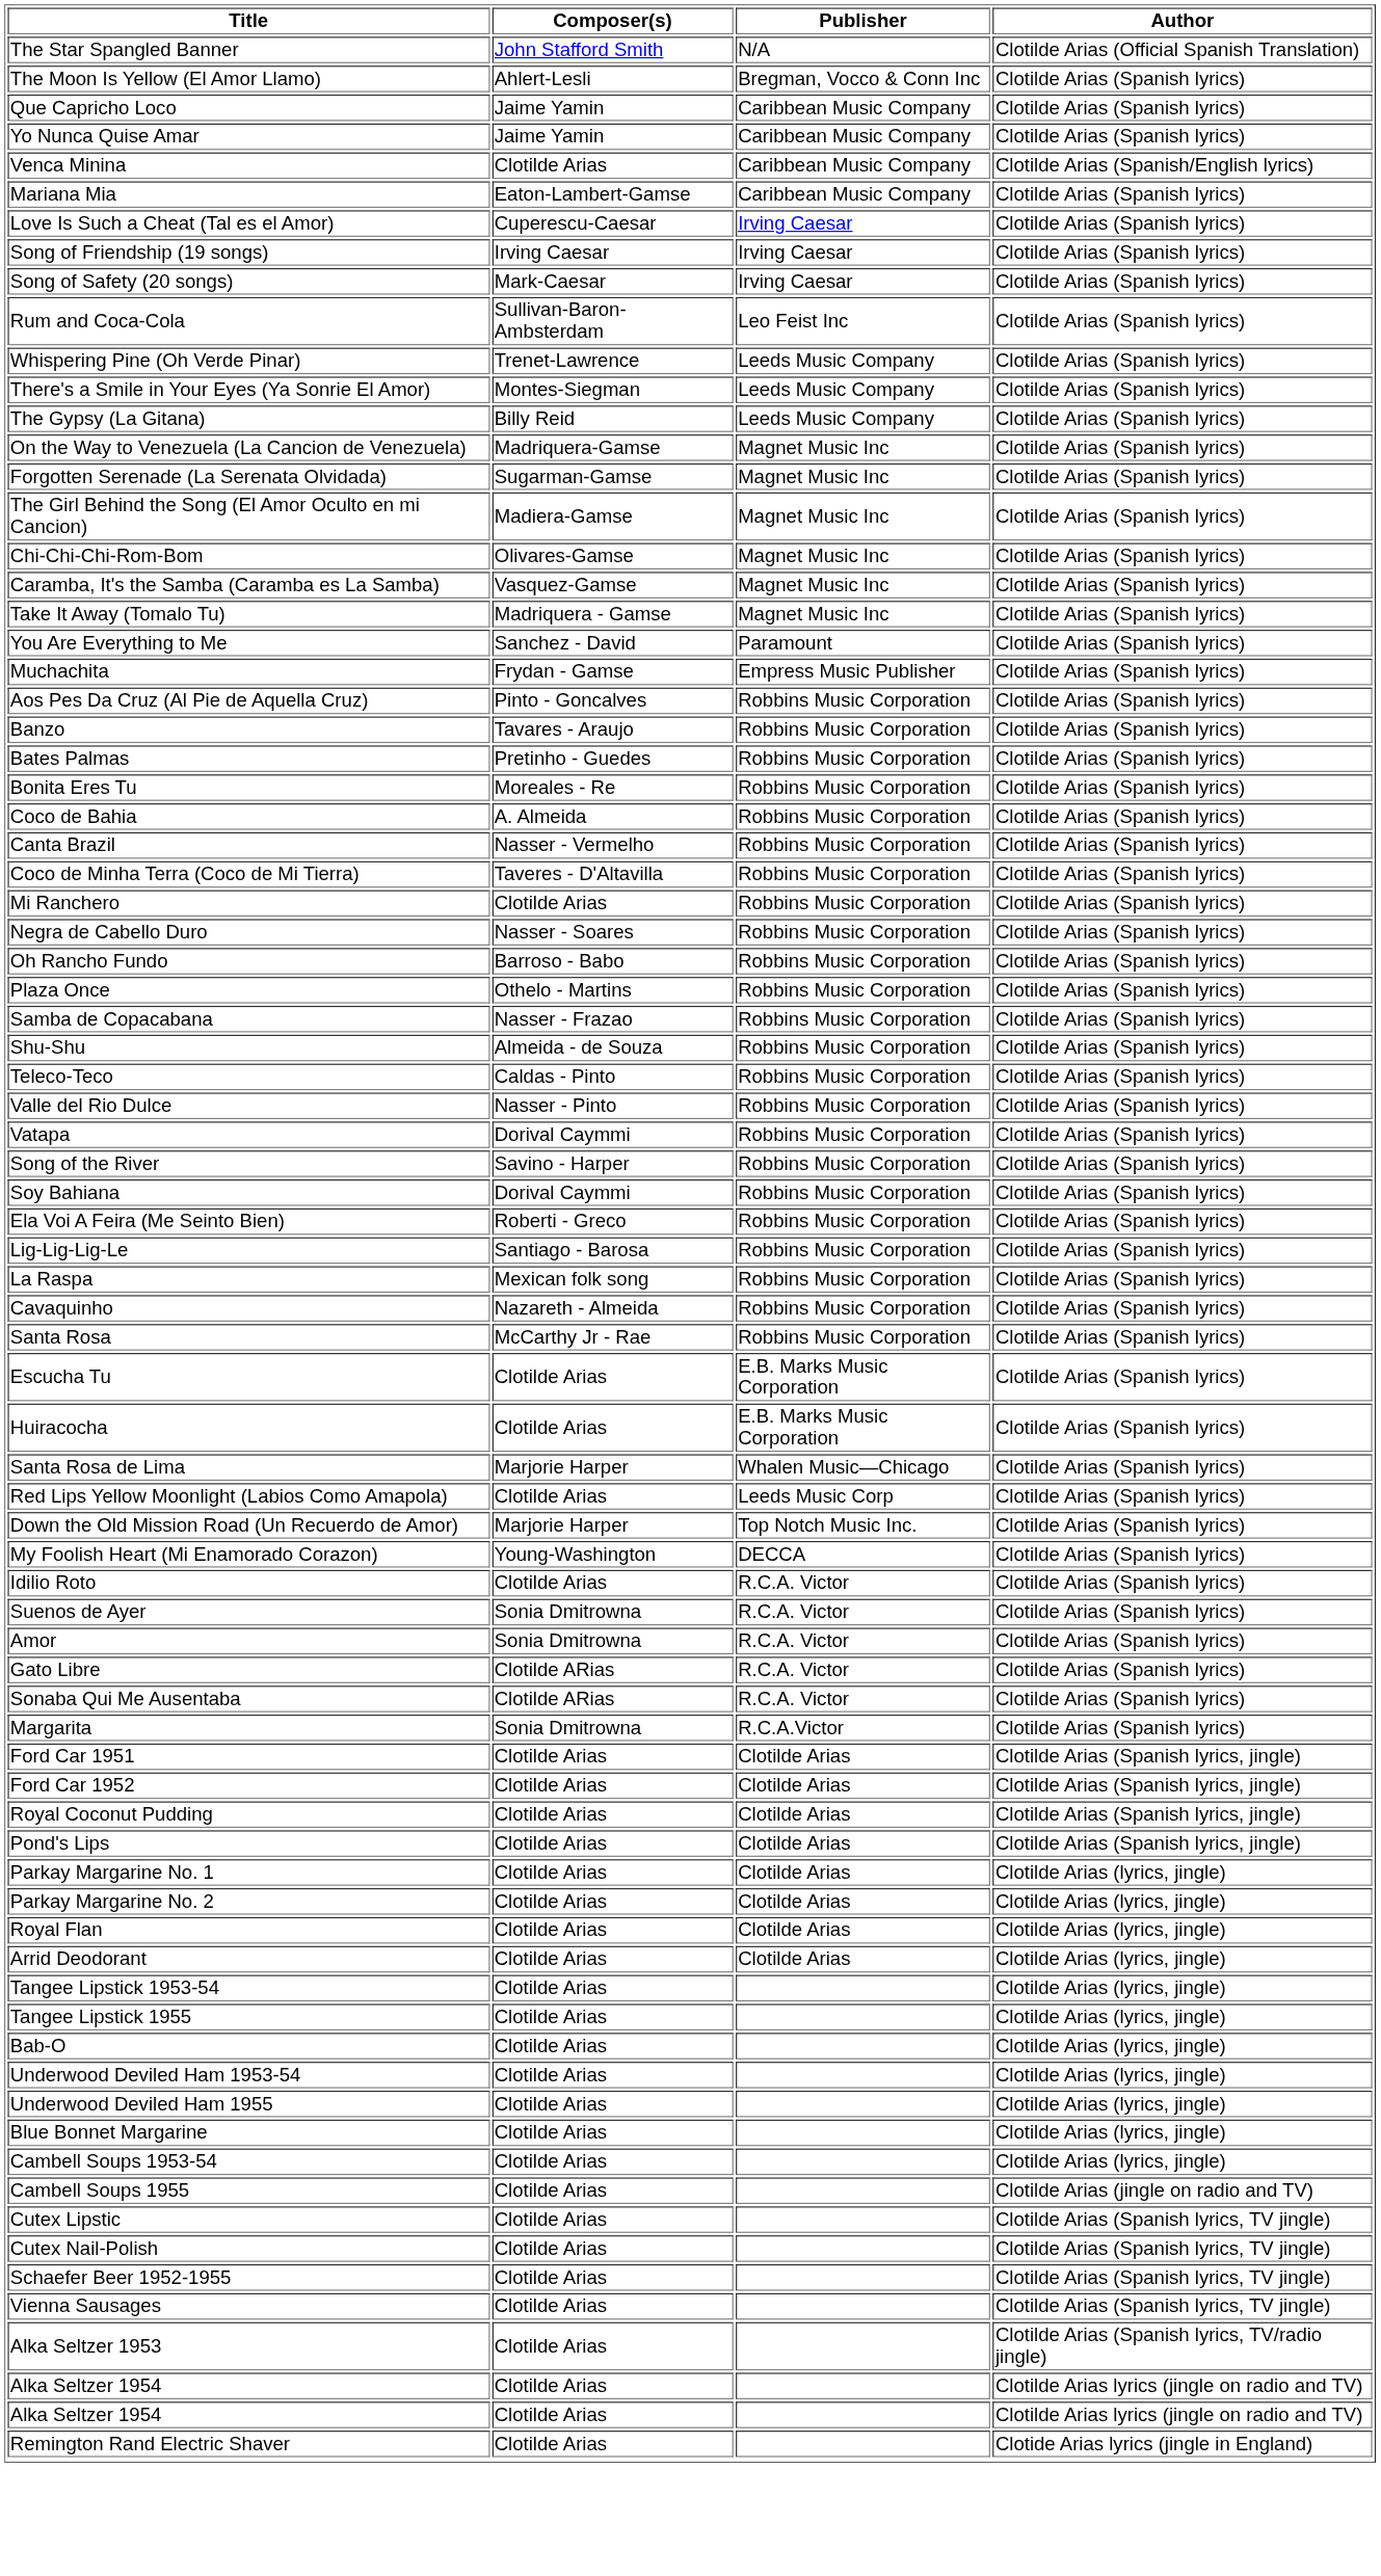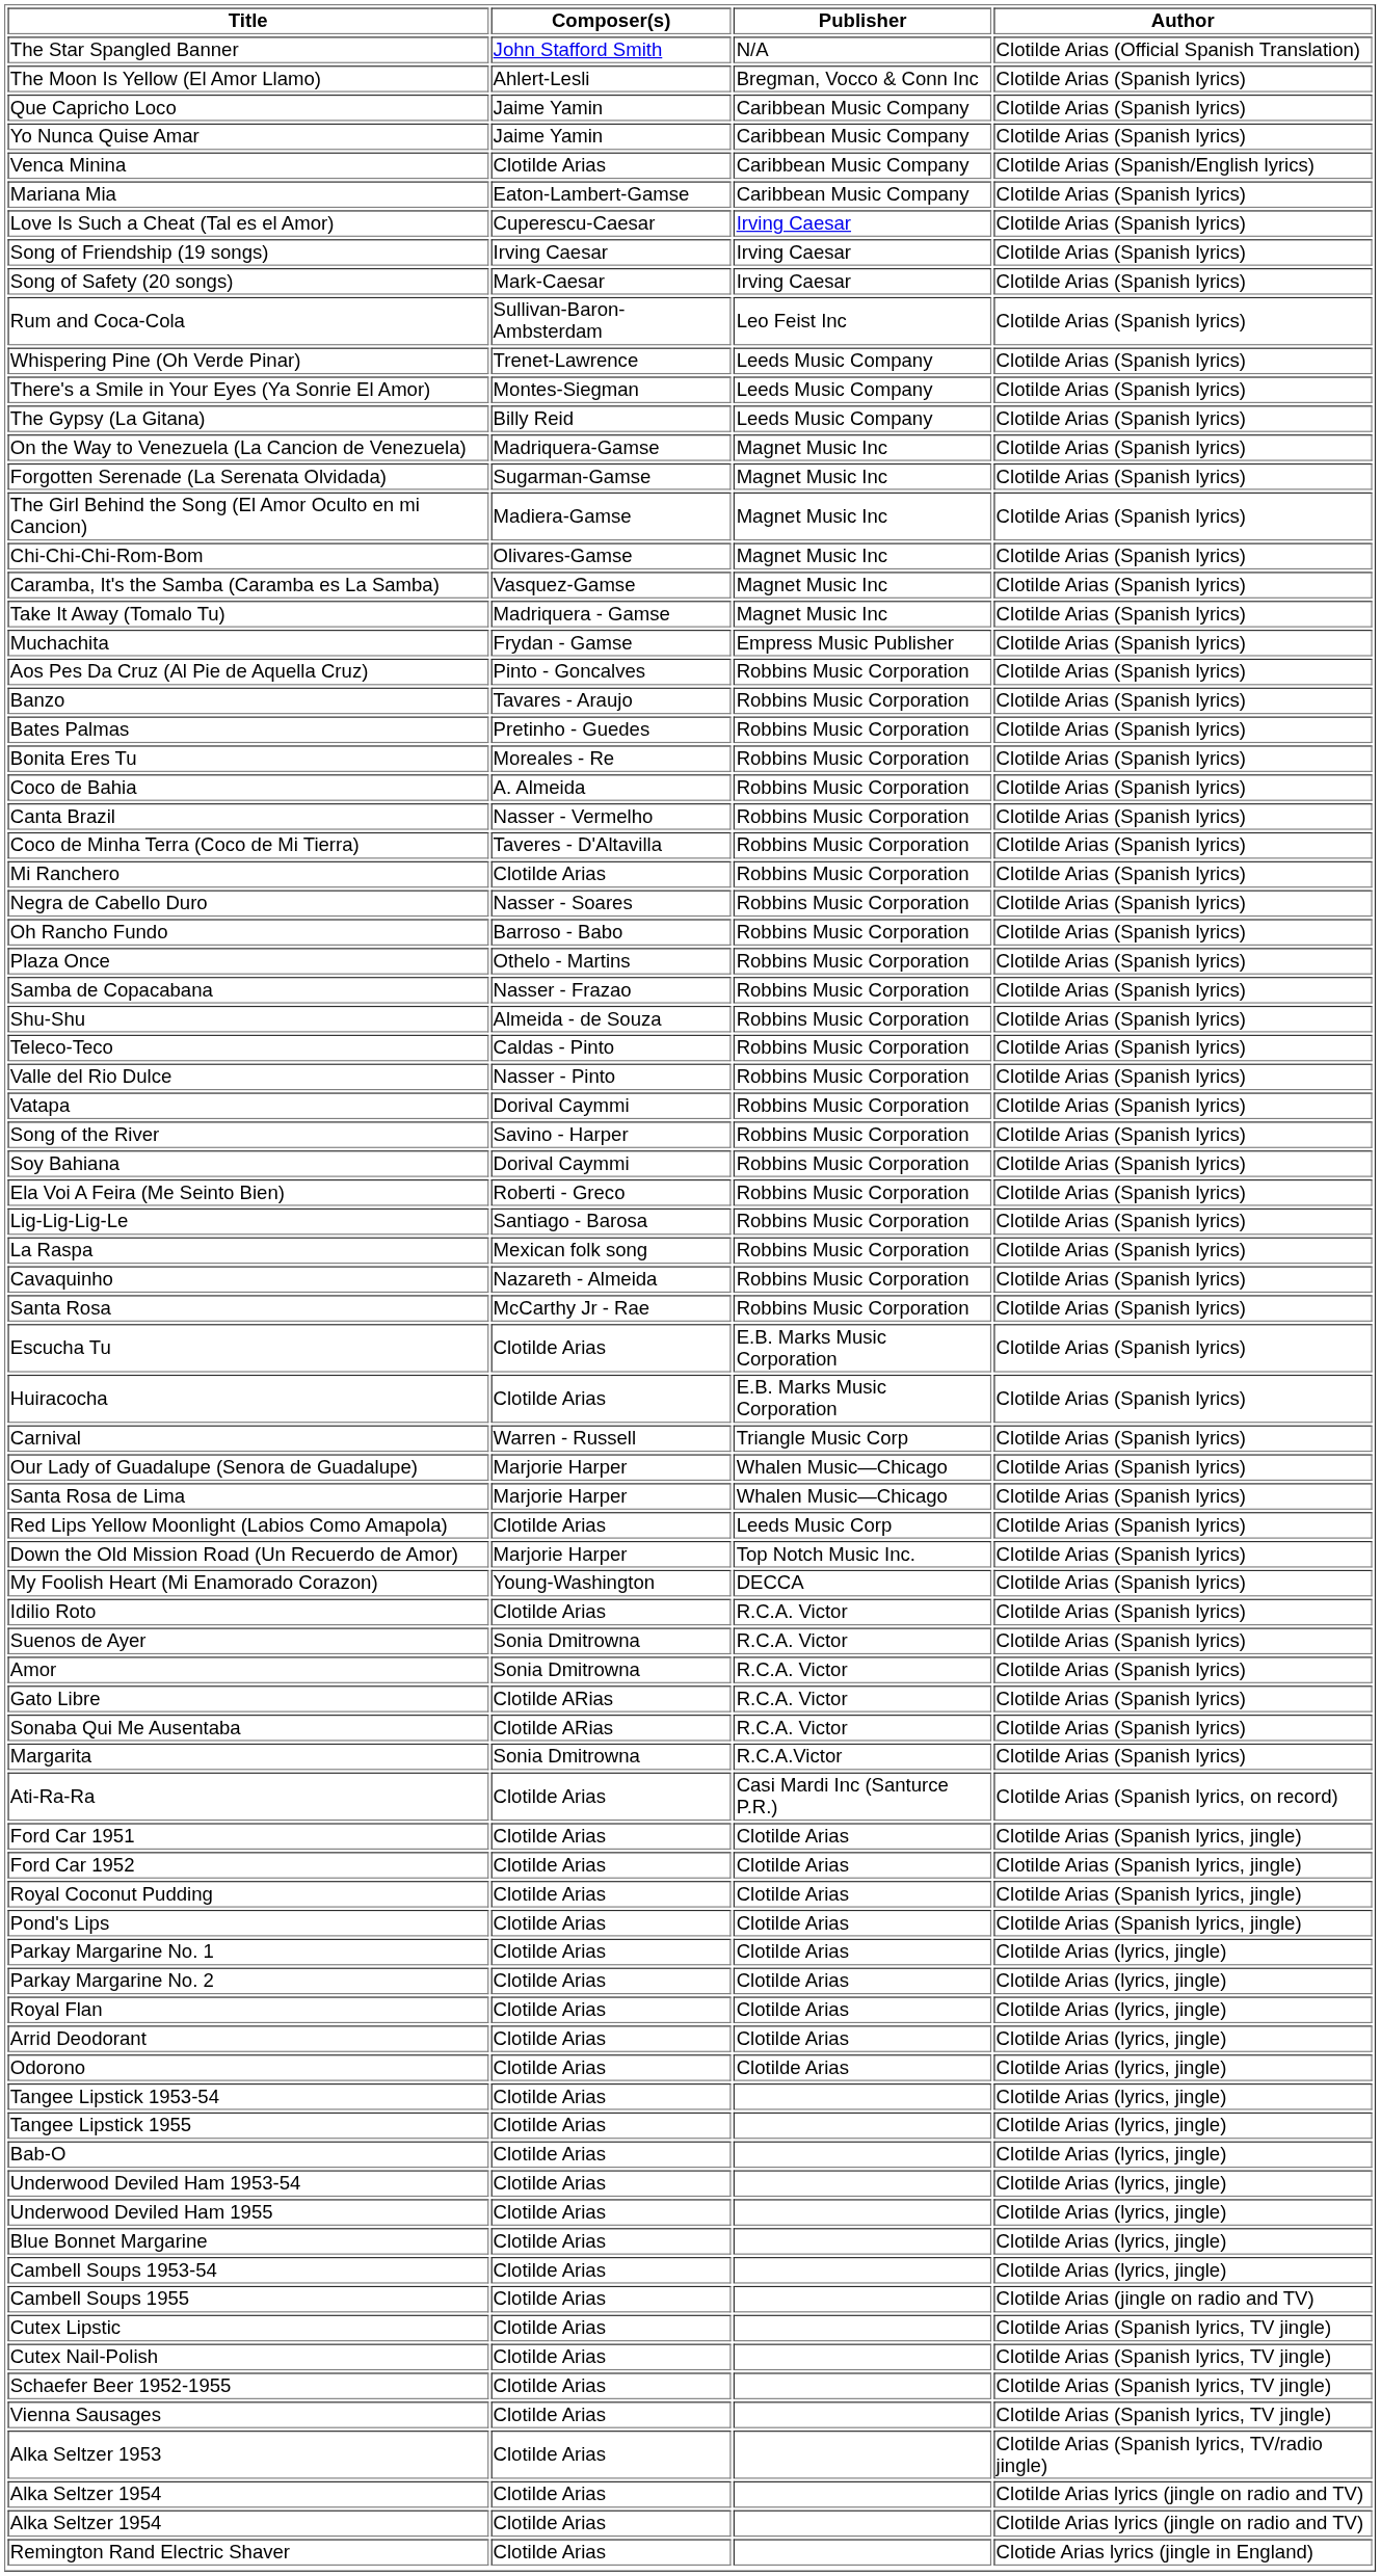- row: You Are Everything to Me | Sanchez - David | Paramount | Clotilde Arias (Spanish lyrics)
+ row: Carnival | Warren - Russell | Triangle Music Corp | Clotilde Arias (Spanish lyrics)
+ row: Our Lady of Guadalupe (Senora de Guadalupe) | Marjorie Harper | Whalen Music—Chicago | Clotilde Arias (Spanish lyrics)
+ row: Ati-Ra-Ra | Clotilde Arias | Casi Mardi Inc (Santurce P.R.) | Clotilde Arias (Spanish lyrics, on record)
+ row: Odorono | Clotilde Arias | Clotilde Arias | Clotilde Arias (lyrics, jingle)
